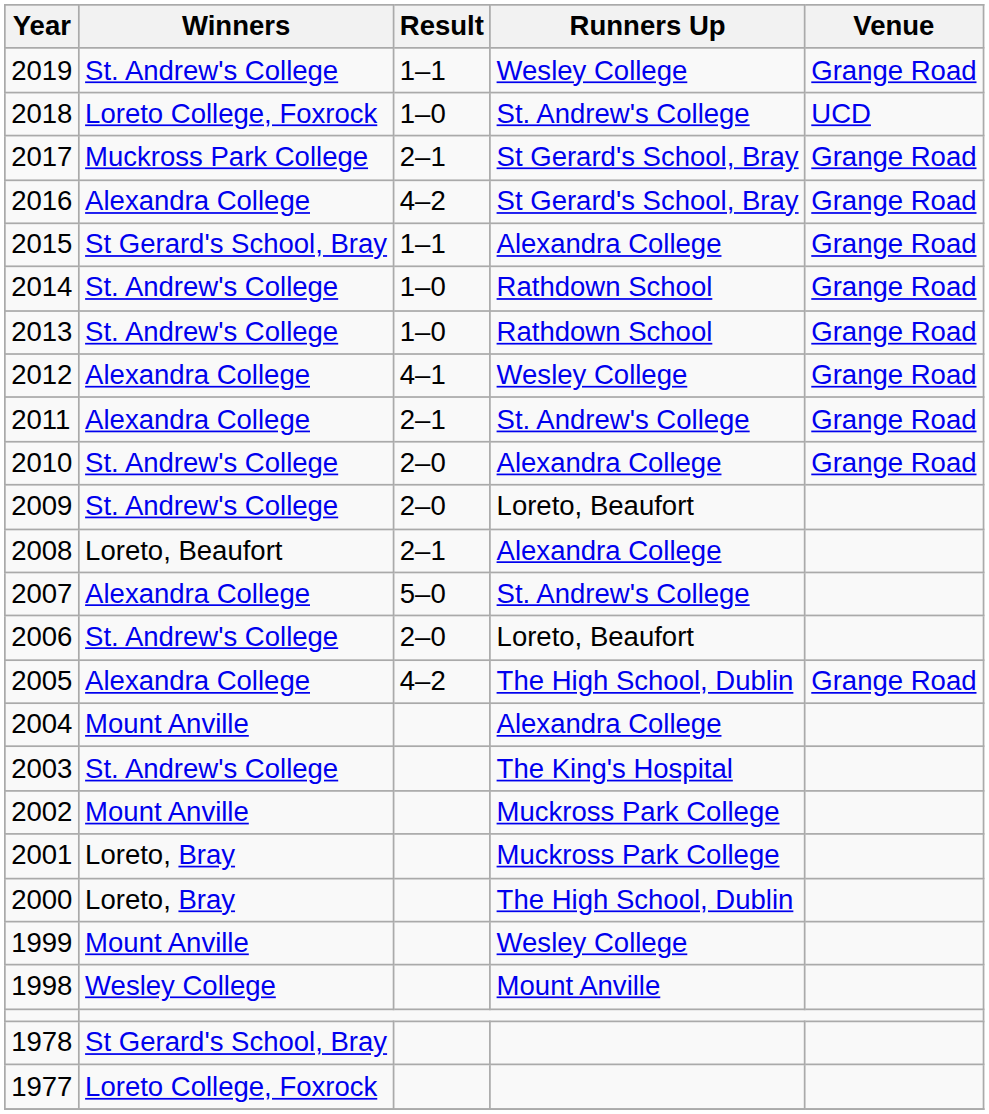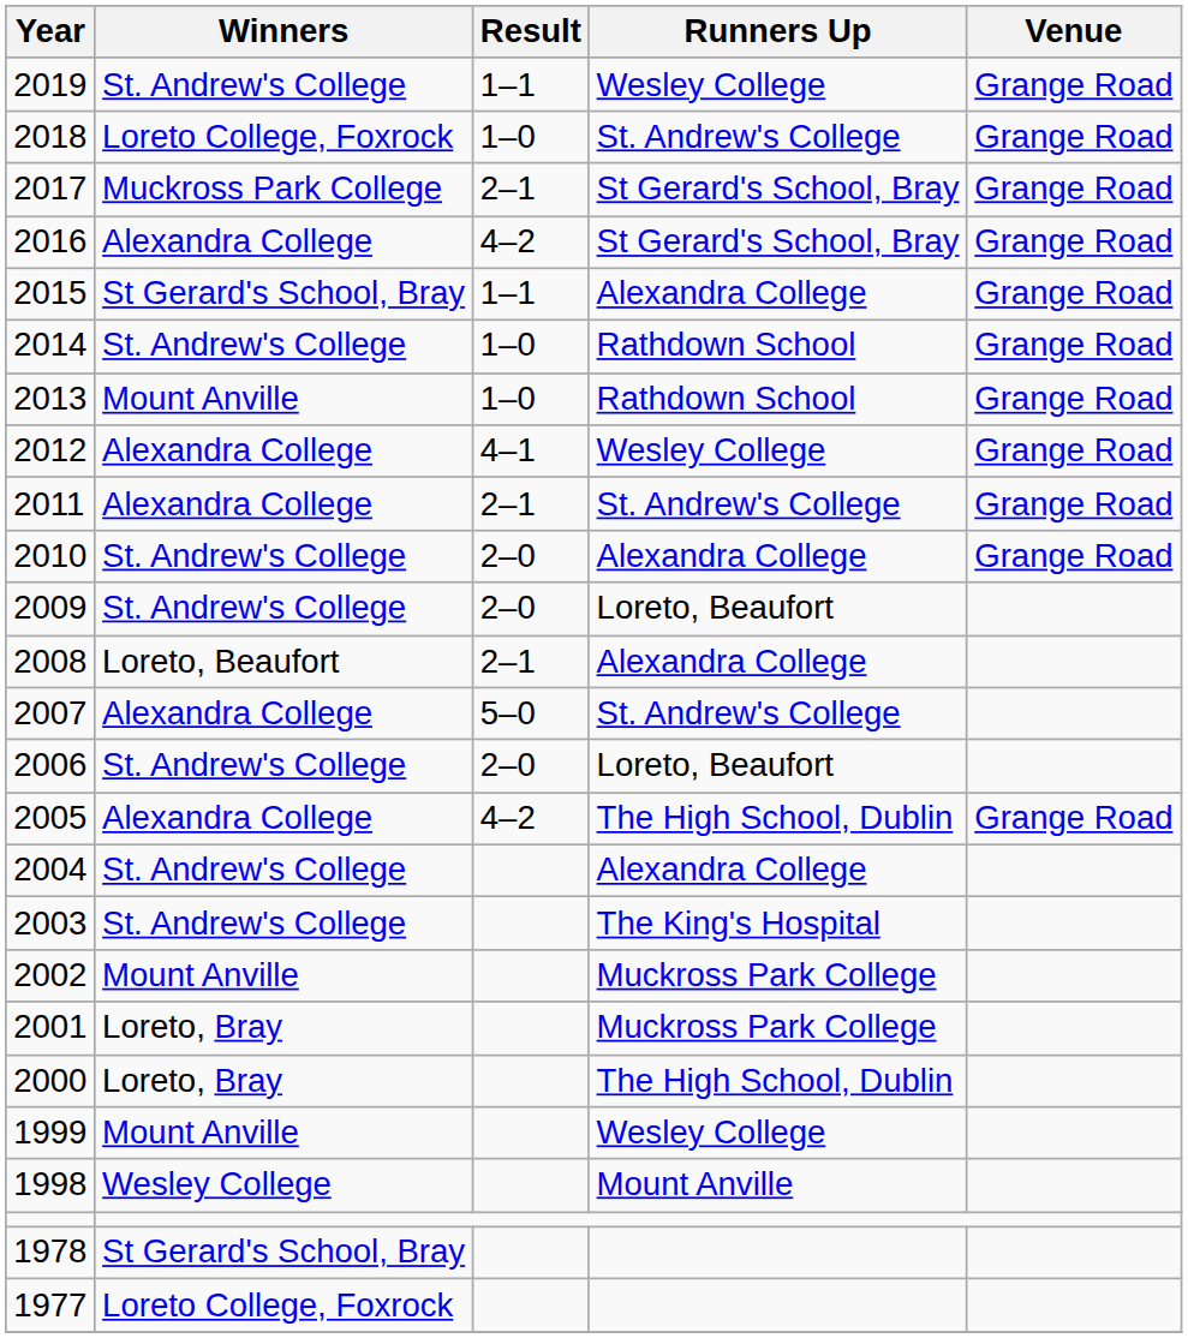2018 | Venue: UCD -> Grange Road
2013 | Winners: St. Andrew's College -> Mount Anville
2004 | Winners: Mount Anville -> St. Andrew's College
